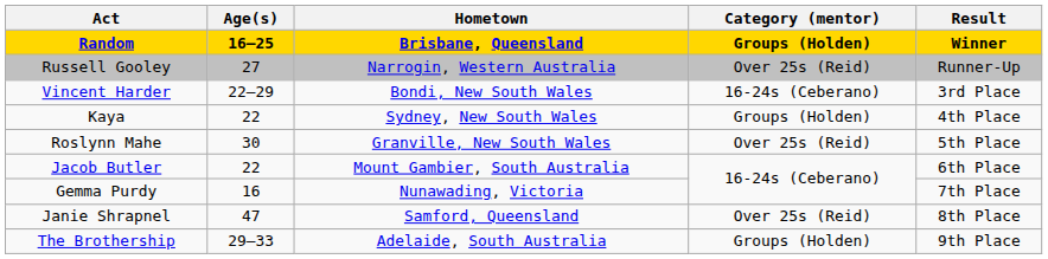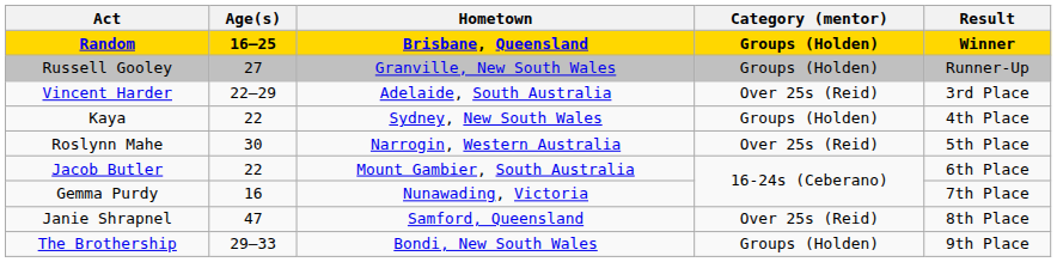Russell Gooley | Hometown: Narrogin, Western Australia -> Granville, New South Wales
Russell Gooley | Category (mentor): Over 25s (Reid) -> Groups (Holden)
Vincent Harder | Hometown: Bondi, New South Wales -> Adelaide, South Australia
Vincent Harder | Category (mentor): 16-24s (Ceberano) -> Over 25s (Reid)
Roslynn Mahe | Hometown: Granville, New South Wales -> Narrogin, Western Australia
The Brothership | Hometown: Adelaide, South Australia -> Bondi, New South Wales
